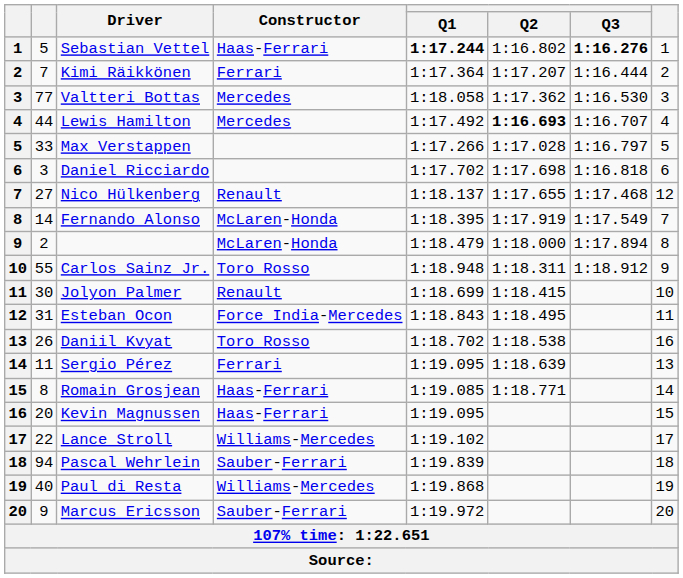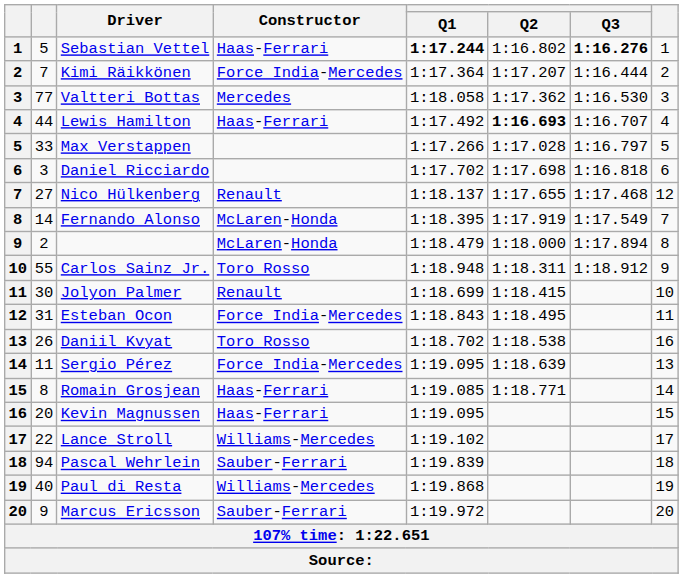Kimi Räikkönen | Constructor: Ferrari -> Force India-Mercedes
Lewis Hamilton | Constructor: Mercedes -> Haas-Ferrari
Sergio Pérez | Constructor: Ferrari -> Force India-Mercedes
